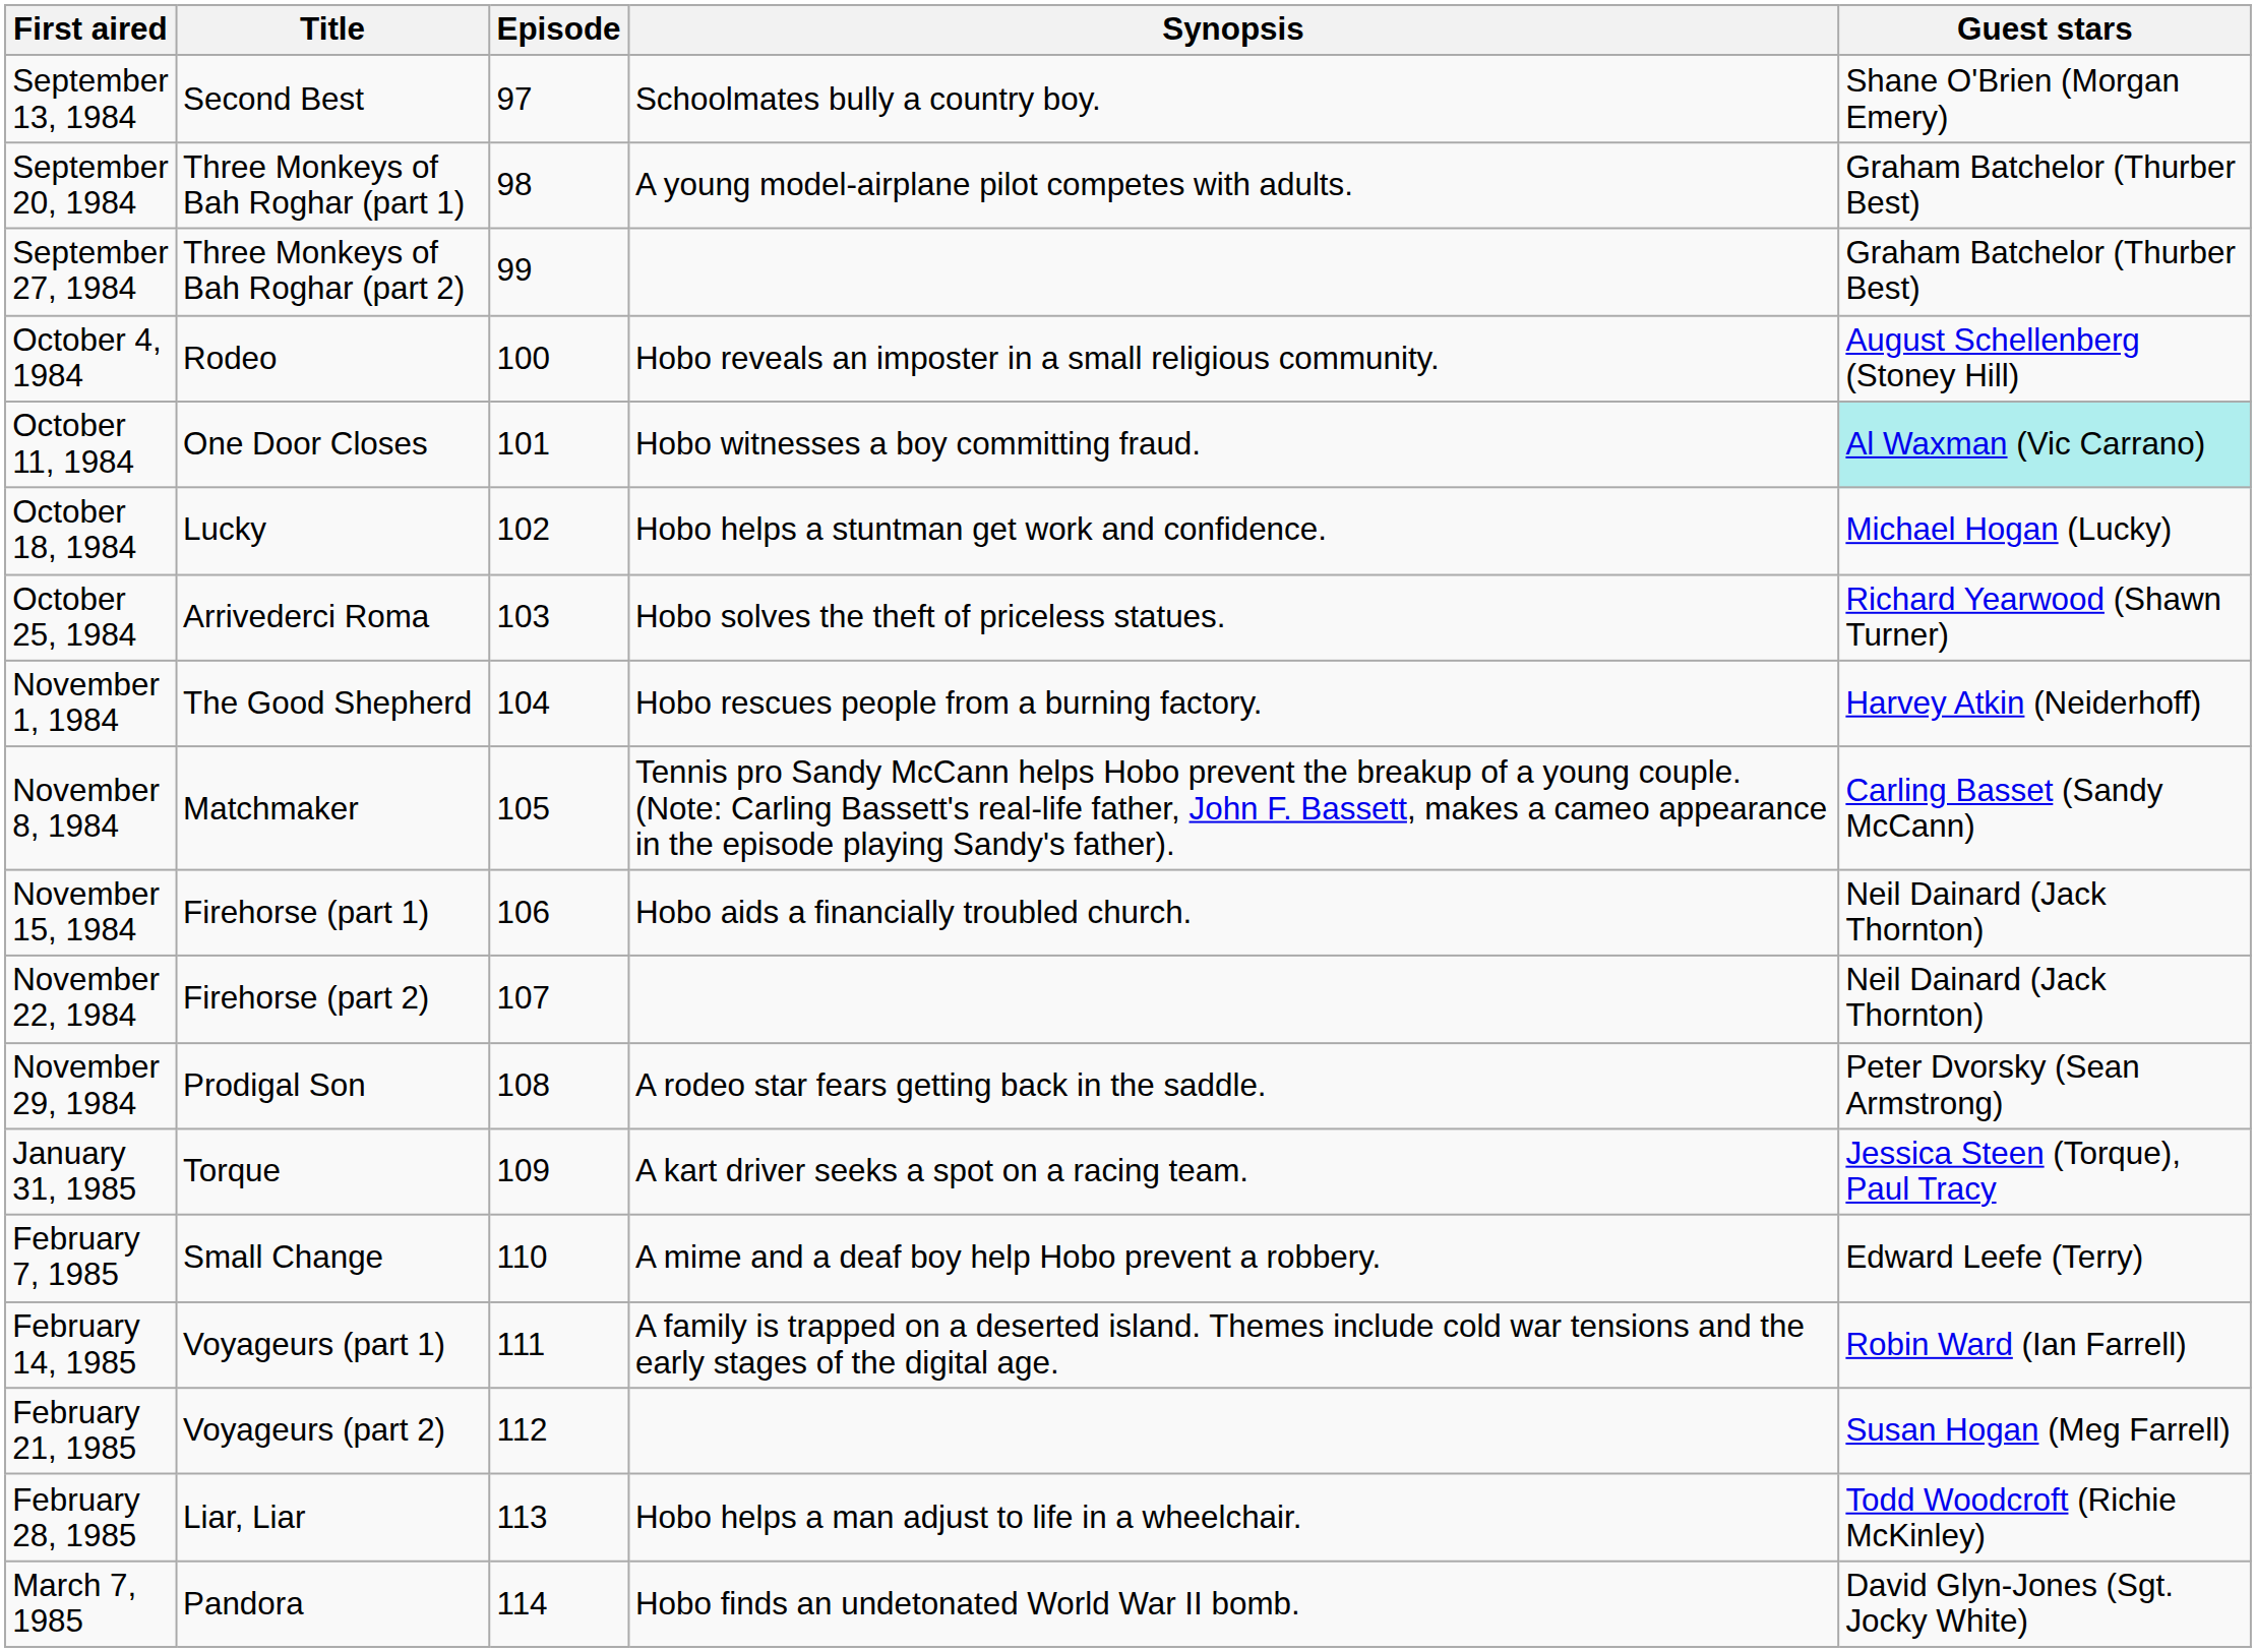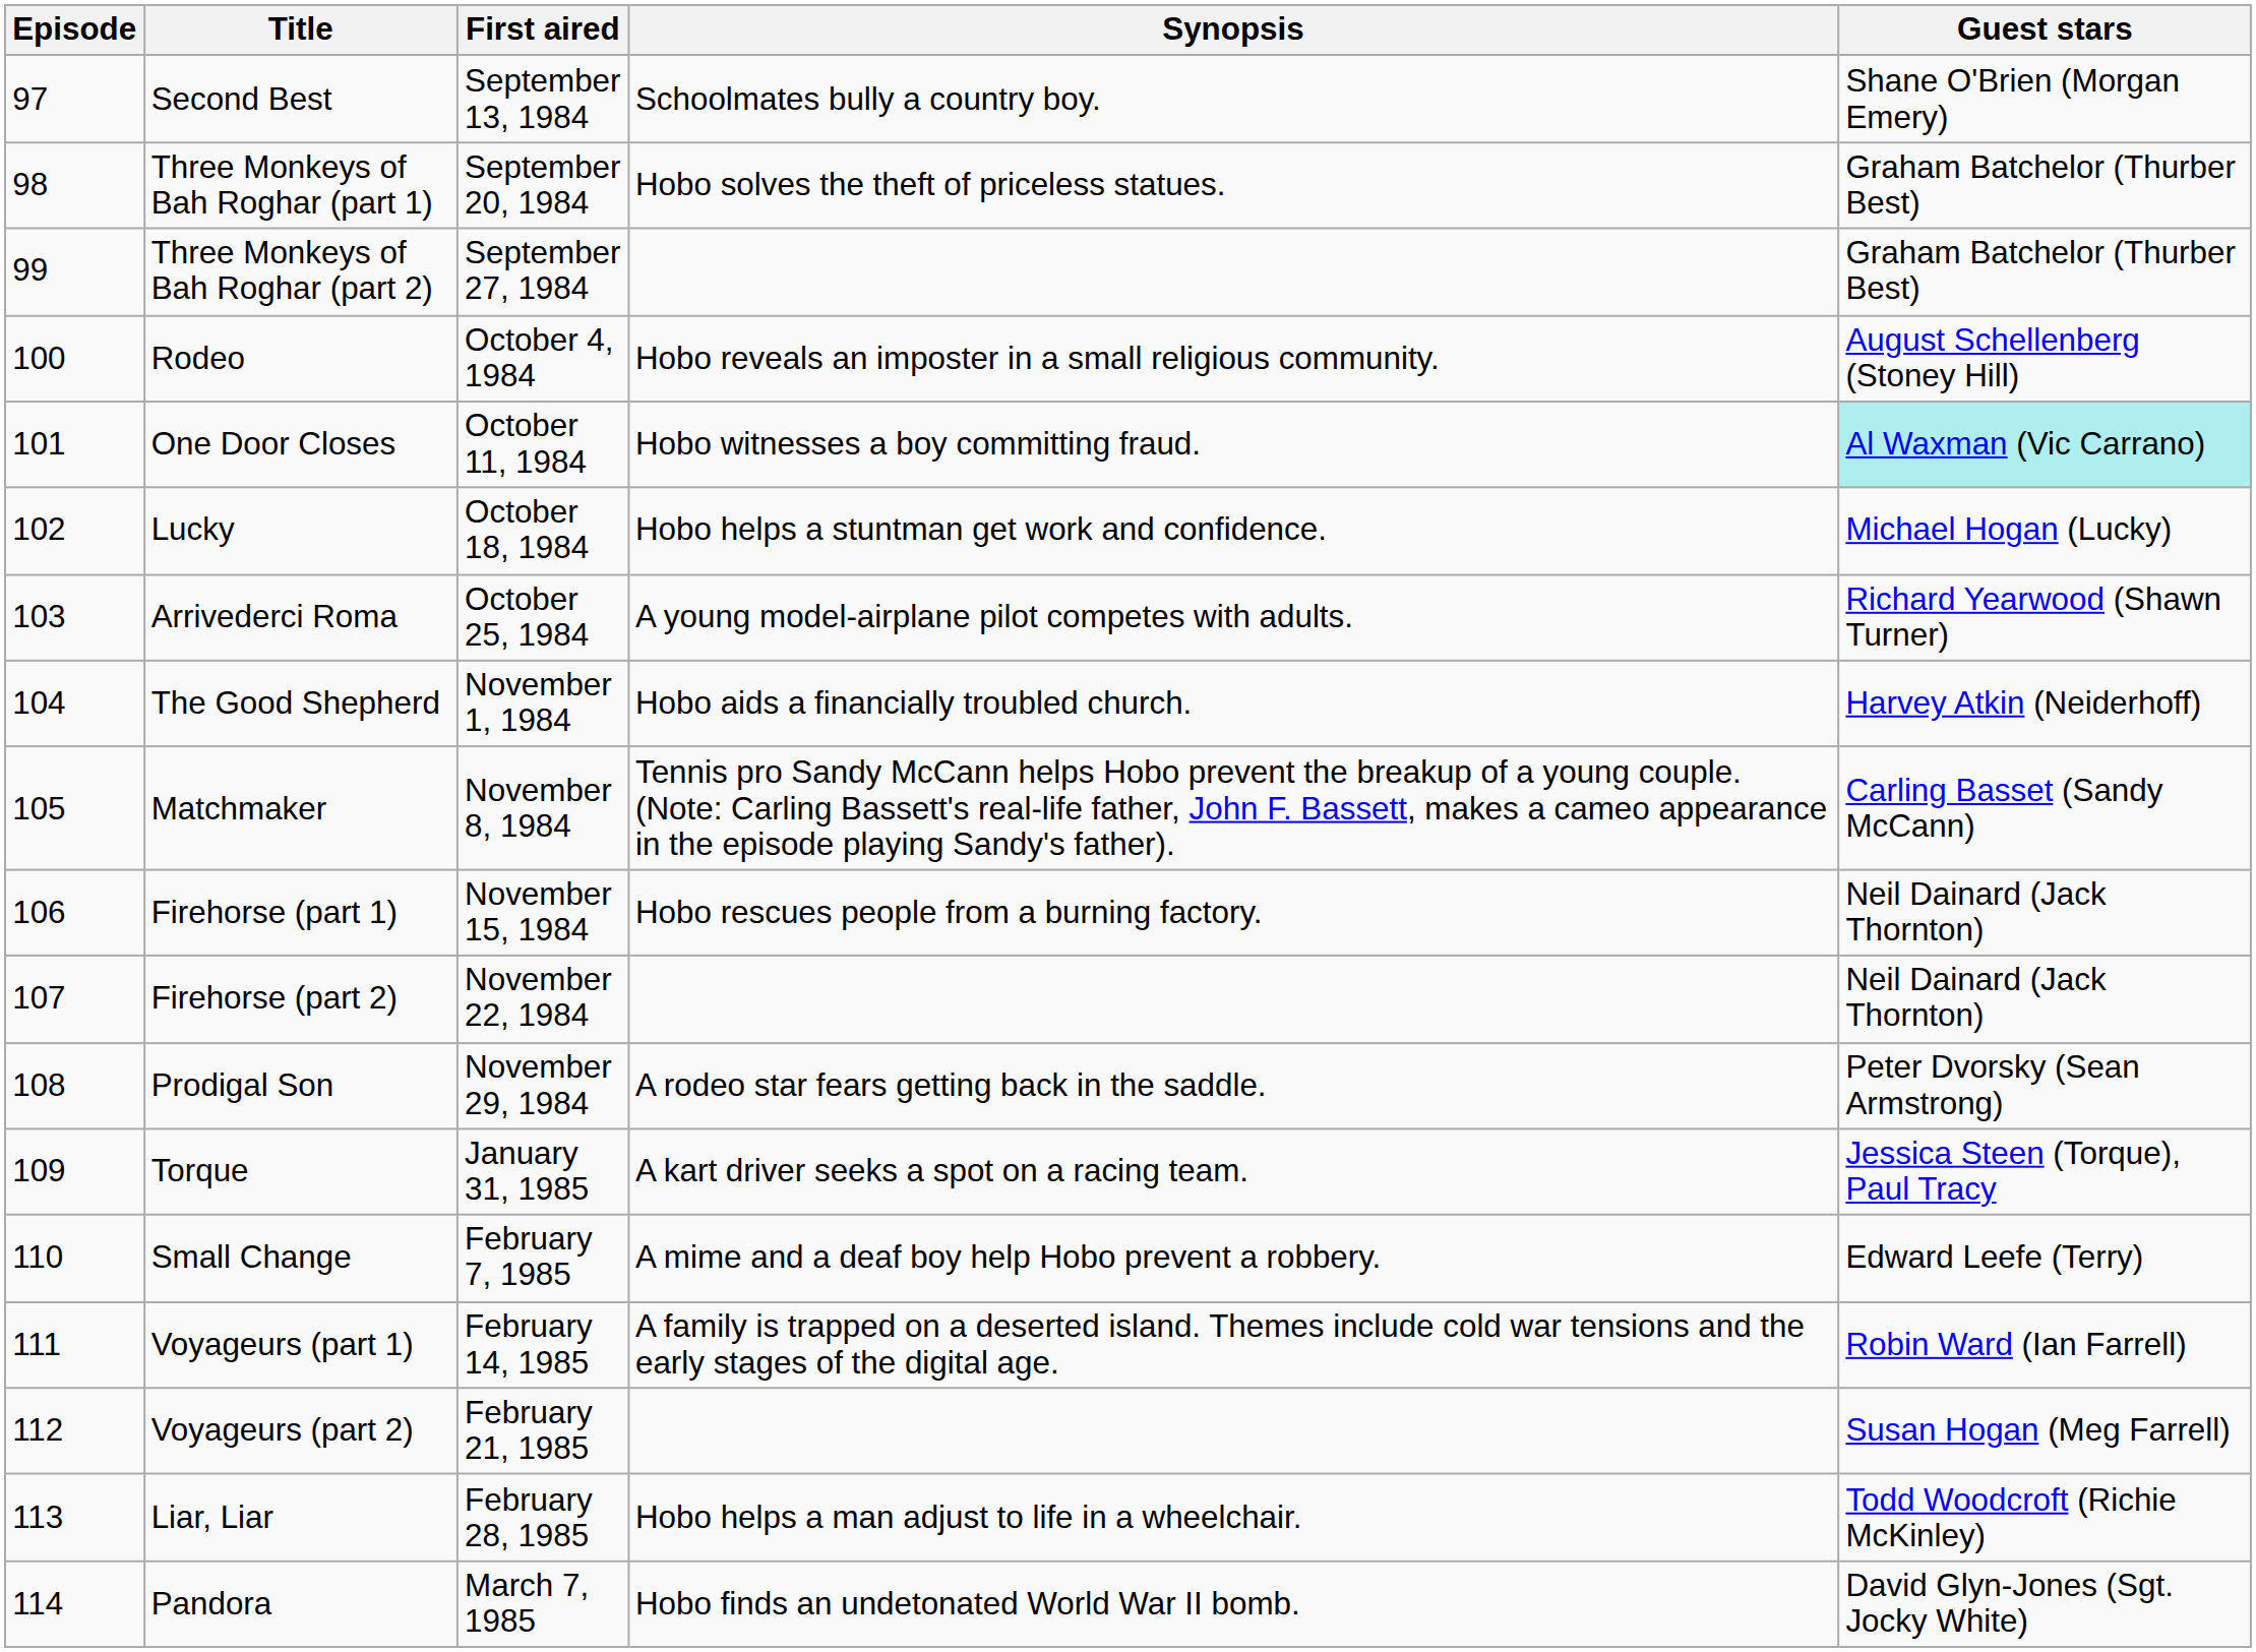columns swapped: Episode <-> First aired
Three Monkeys of Bah Roghar (part 1) | Synopsis: A young model-airplane pilot competes with adults. -> Hobo solves the theft of priceless statues.
Arrivederci Roma | Synopsis: Hobo solves the theft of priceless statues. -> A young model-airplane pilot competes with adults.
The Good Shepherd | Synopsis: Hobo rescues people from a burning factory. -> Hobo aids a financially troubled church.
Firehorse (part 1) | Synopsis: Hobo aids a financially troubled church. -> Hobo rescues people from a burning factory.
